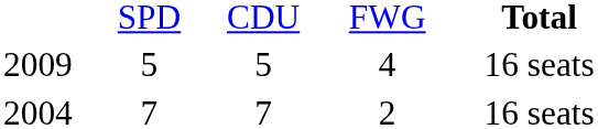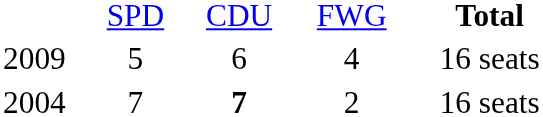2009 | column 3: 5 -> 6
2004 | column 3: normal -> bold
